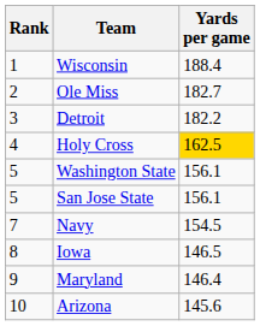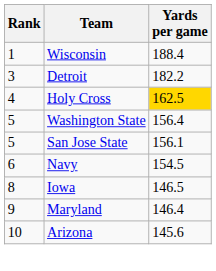- row: 2 | Ole Miss | 182.7
Washington State | Yards per game: 156.1 -> 156.4
Navy | Rank: 7 -> 6
